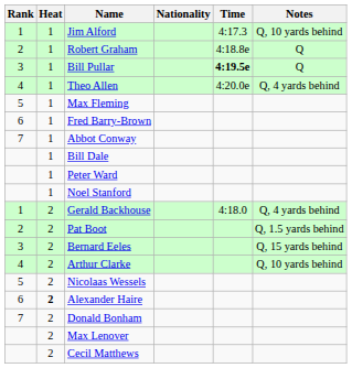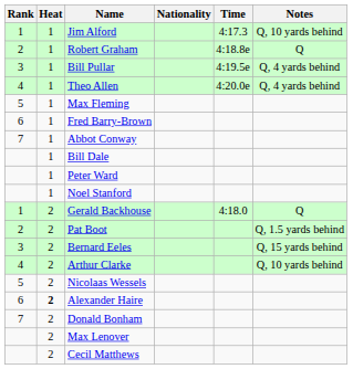Bill Pullar | Time: bold -> normal
Bill Pullar | Notes: Q -> Q, 4 yards behind
Gerald Backhouse | Notes: Q, 4 yards behind -> Q
